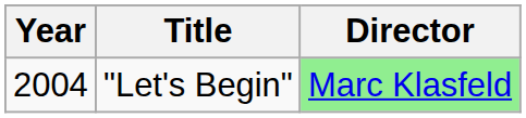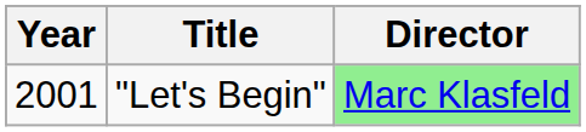"Let's Begin" | Year: 2004 -> 2001
